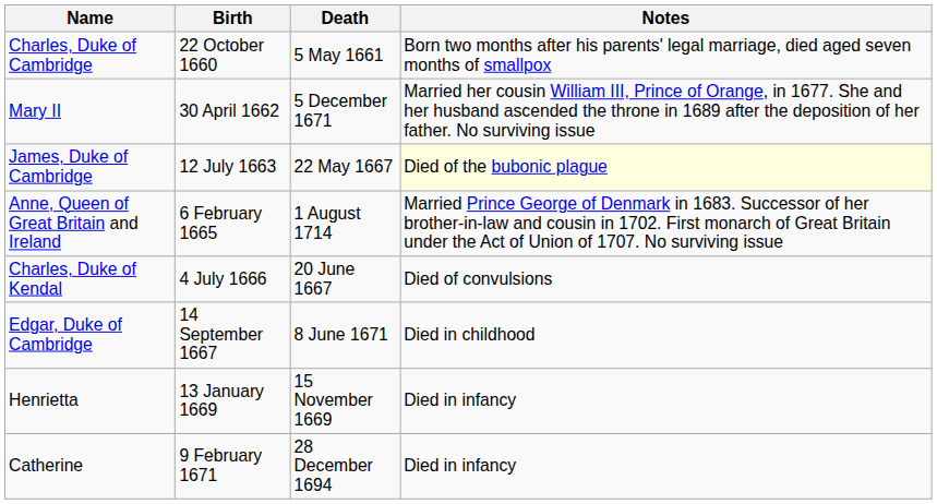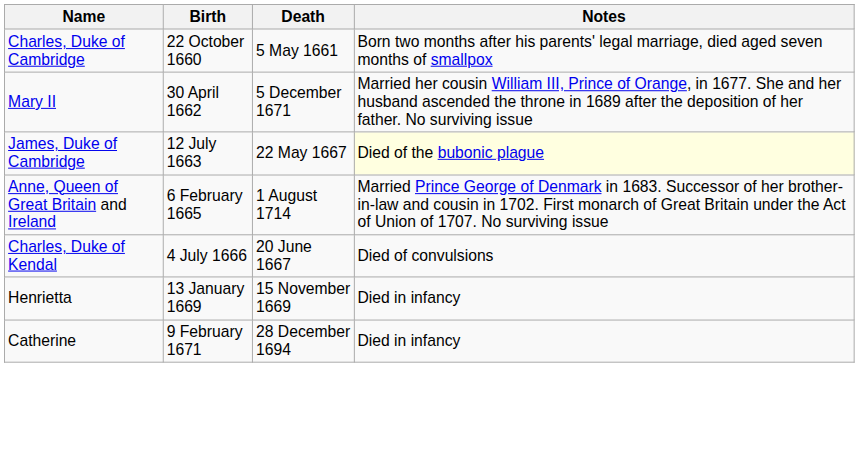- row: Edgar, Duke of Cambridge | 14 September 1667 | 8 June 1671 | Died in childhood
